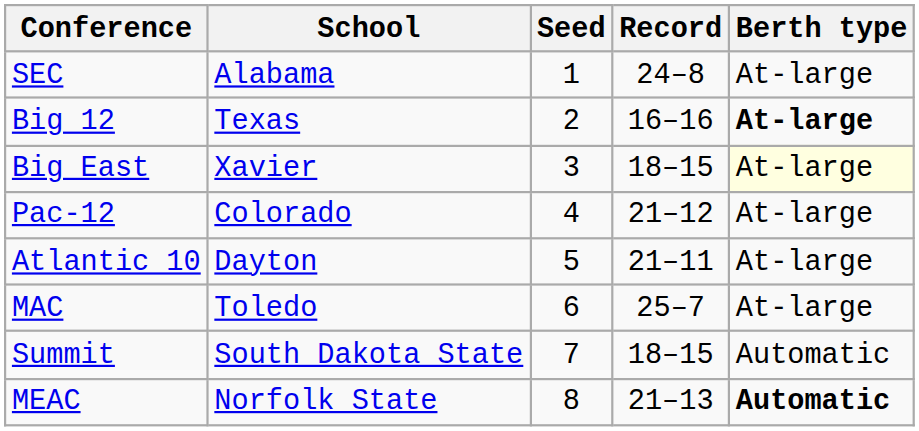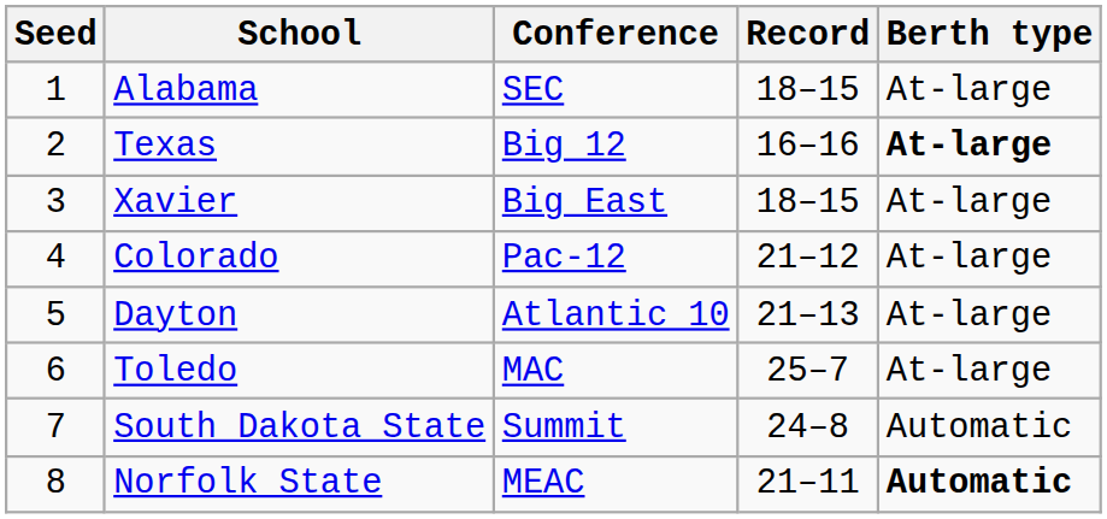columns swapped: Seed <-> Conference
Alabama | Record: 24–8 -> 18–15
Xavier | Berth type: lightyellow background -> no background
Dayton | Record: 21–11 -> 21–13
South Dakota State | Record: 18–15 -> 24–8
Norfolk State | Record: 21–13 -> 21–11
